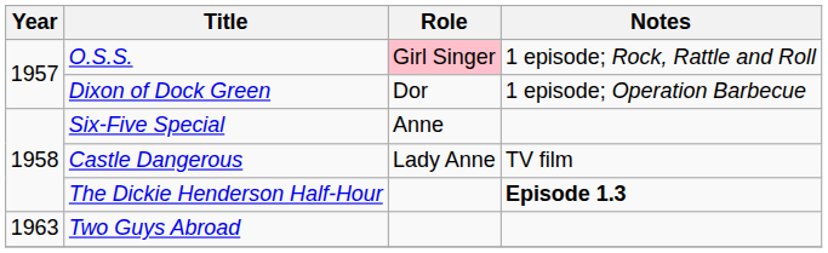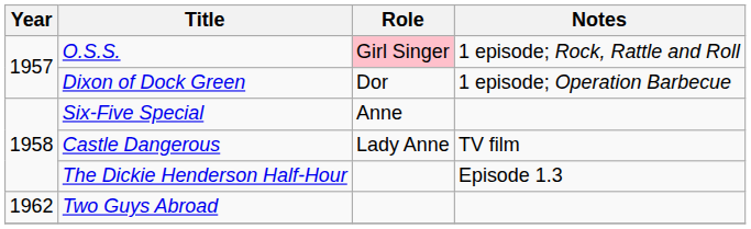The Dickie Henderson Half-Hour | Notes: bold -> normal
Two Guys Abroad | Year: 1963 -> 1962
